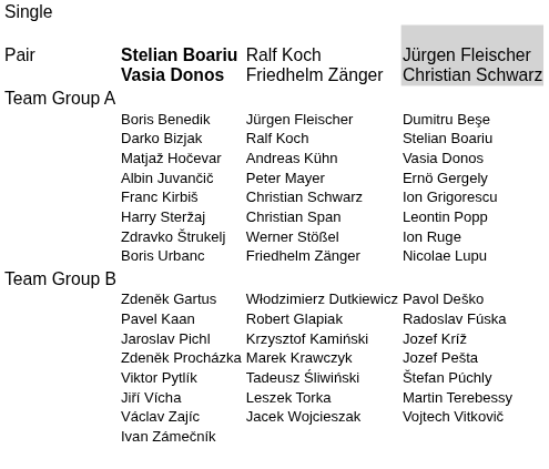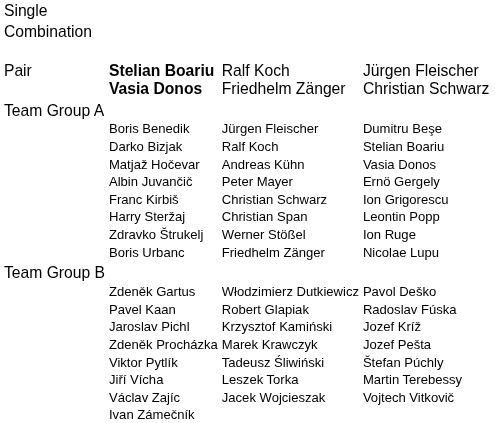+ row: Combination
Pair | column 4: lightgrey background -> no background
